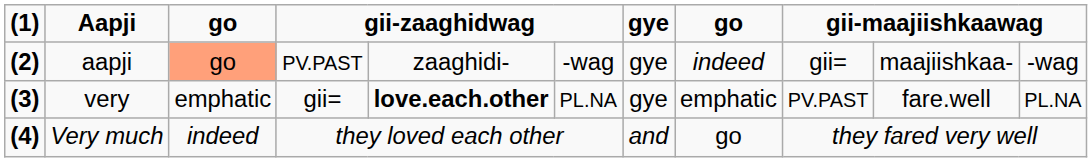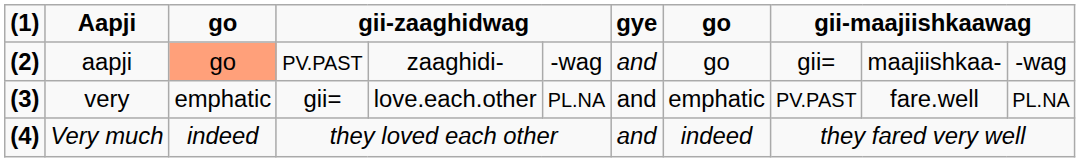aapji | gye: gye -> and
aapji | column 8: indeed -> go
very | column 5: bold -> normal
very | gye: gye -> and
Very much | column 8: go -> indeed
